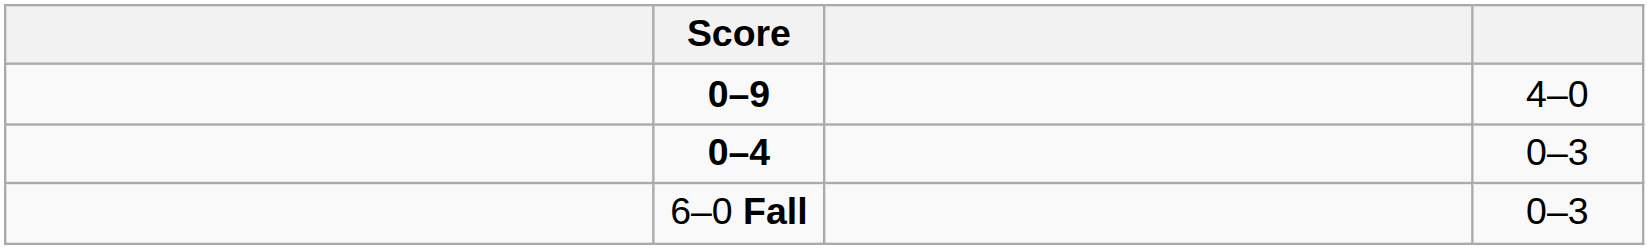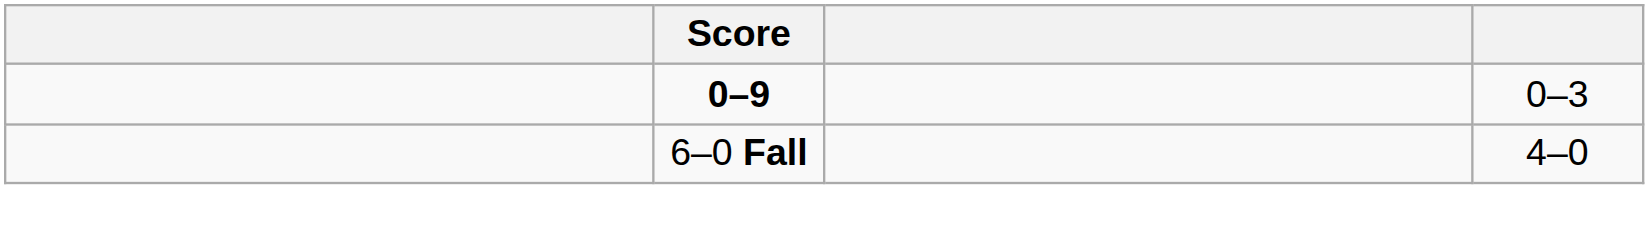0–9 | column 4: 4–0 -> 0–3
- row: 0–4 | 0–3
6–0 Fall | column 4: 0–3 -> 4–0
